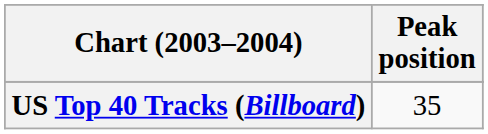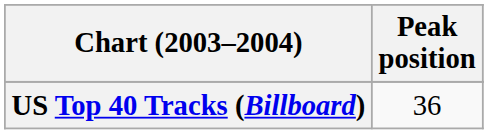US Top 40 Tracks (Billboard) | Peak position: 35 -> 36
